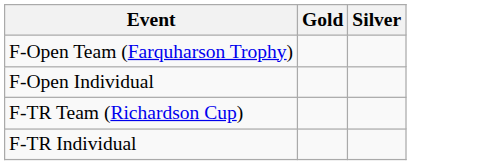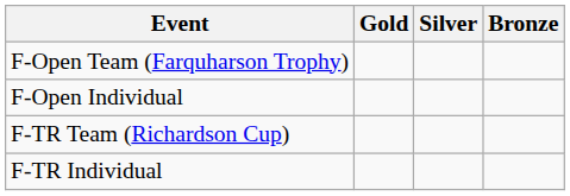+ column: Bronze
